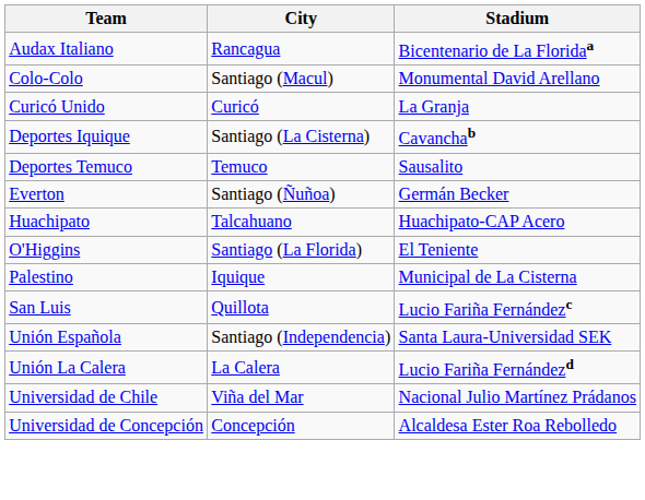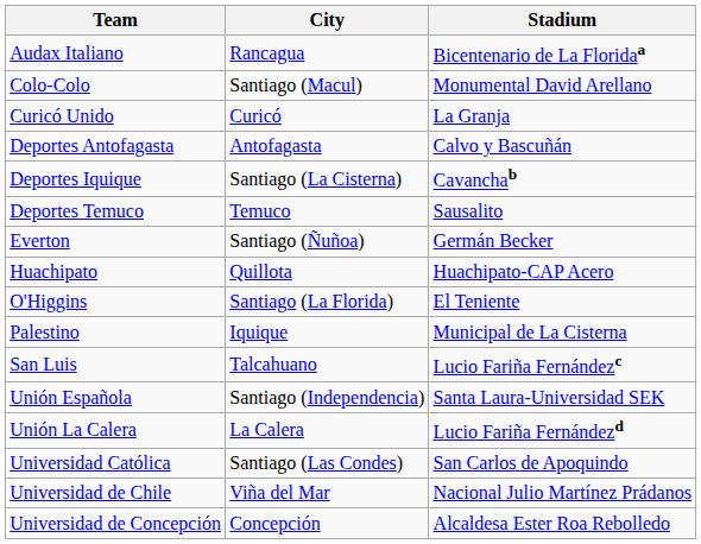+ row: Deportes Antofagasta | Antofagasta | Calvo y Bascuñán
Huachipato | City: Talcahuano -> Quillota
San Luis | City: Quillota -> Talcahuano
+ row: Universidad Católica | Santiago (Las Condes) | San Carlos de Apoquindo
